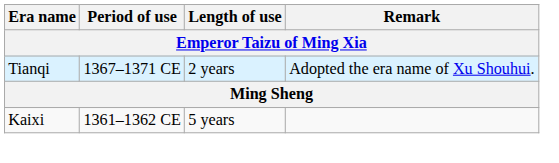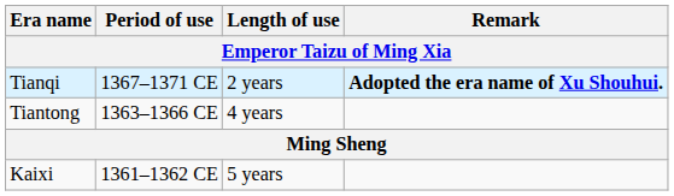Tianqi | Remark: normal -> bold
+ row: Tiantong | 1363–1366 CE | 4 years
